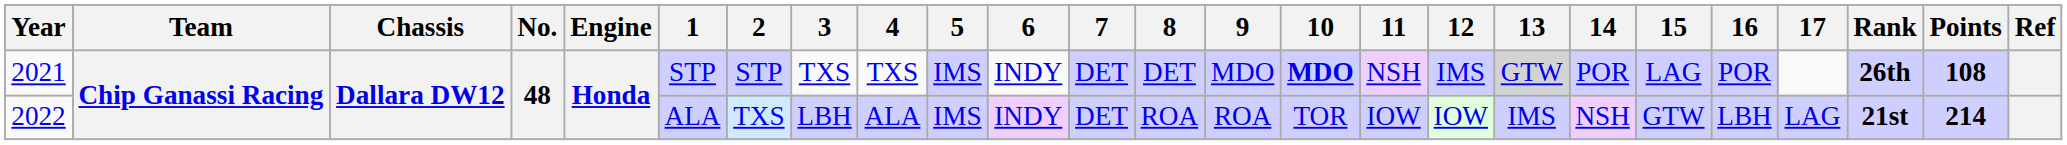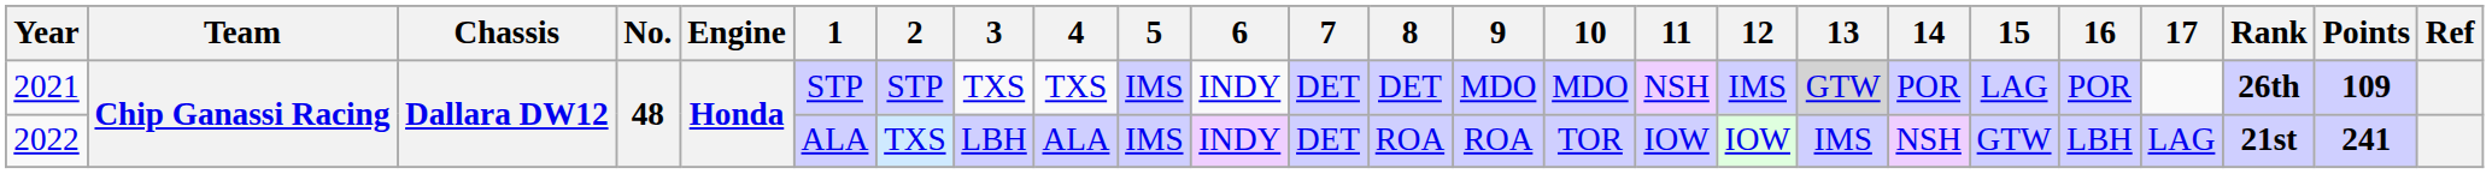2021 | 10: bold -> normal
2021 | Points: 108 -> 109
2022 | Points: 214 -> 241
